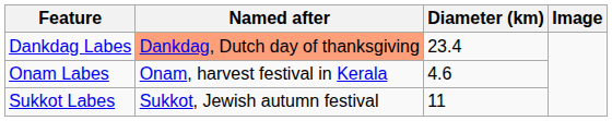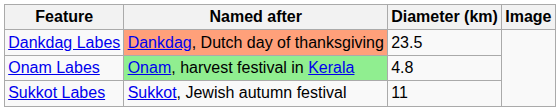Dankdag Labes | Diameter (km): 23.4 -> 23.5
Onam Labes | Named after: no background -> lightgreen background
Onam Labes | Diameter (km): 4.6 -> 4.8
